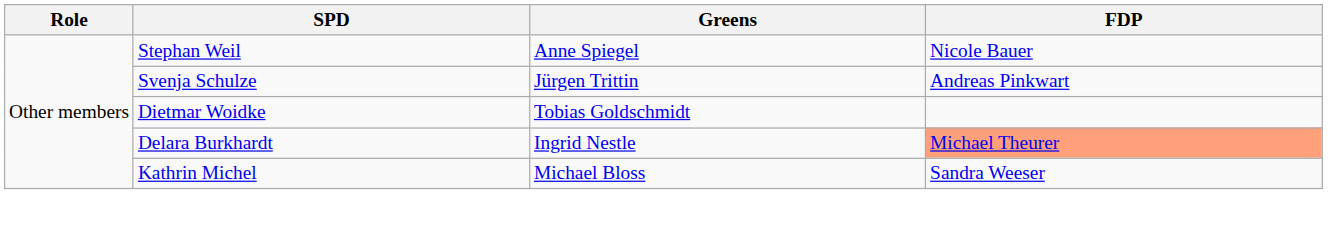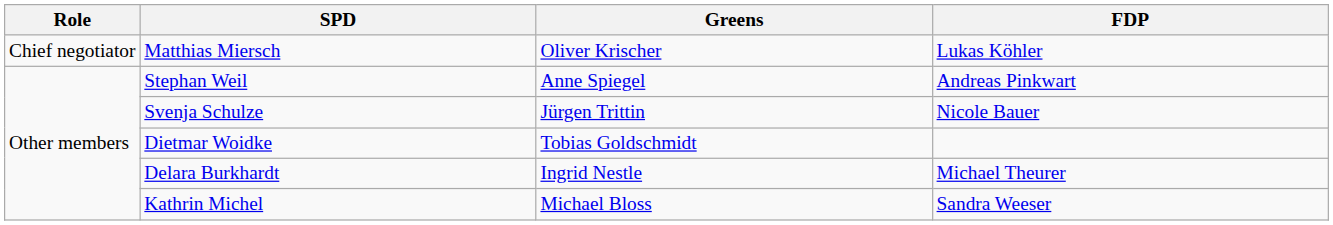+ row: Chief negotiator | Matthias Miersch | Oliver Krischer | Lukas Köhler
Stephan Weil | FDP: Nicole Bauer -> Andreas Pinkwart
Svenja Schulze | FDP: Andreas Pinkwart -> Nicole Bauer
Delara Burkhardt | FDP: lightsalmon background -> no background
